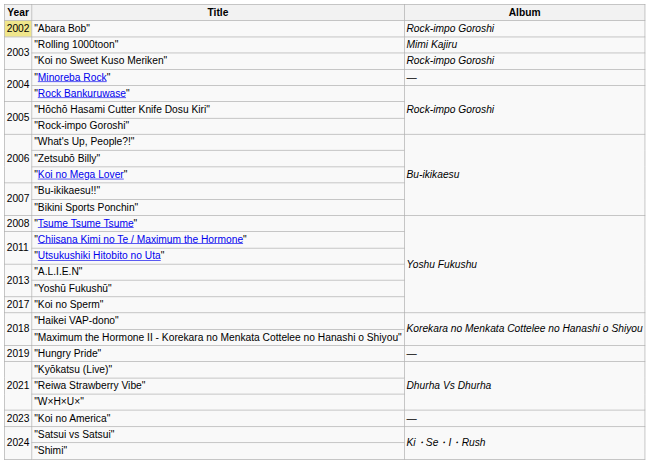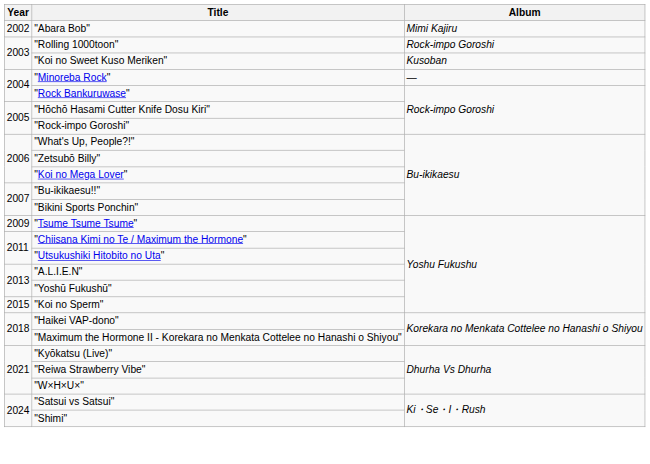"Abara Bob" | Year: khaki background -> no background
"Abara Bob" | Album: Rock-impo Goroshi -> Mimi Kajiru
"Rolling 1000toon" | Album: Mimi Kajiru -> Rock-impo Goroshi
"Koi no Sweet Kuso Meriken" | Album: Rock-impo Goroshi -> Kusoban
"Tsume Tsume Tsume" | Year: 2008 -> 2009
"Koi no Sperm" | Year: 2017 -> 2015
- row: 2019 | "Hungry Pride" | —
- row: 2023 | "Koi no America" | —
